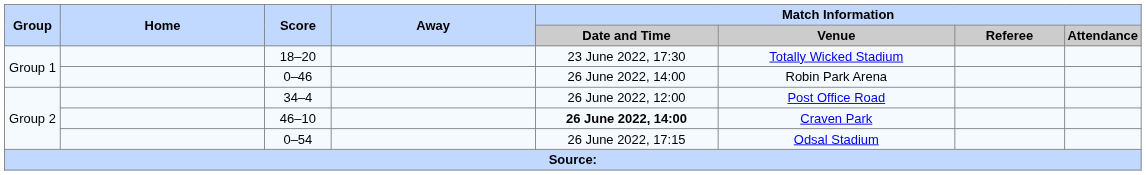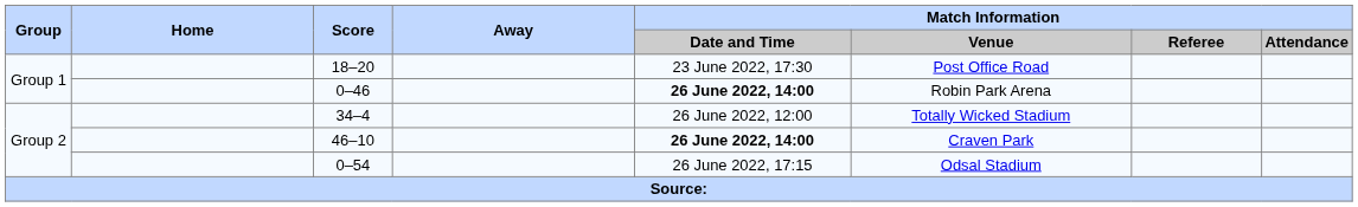18–20 | Match Information / Venue: Totally Wicked Stadium -> Post Office Road
0–46 | Match Information / Date and Time: normal -> bold
34–4 | Match Information / Venue: Post Office Road -> Totally Wicked Stadium
